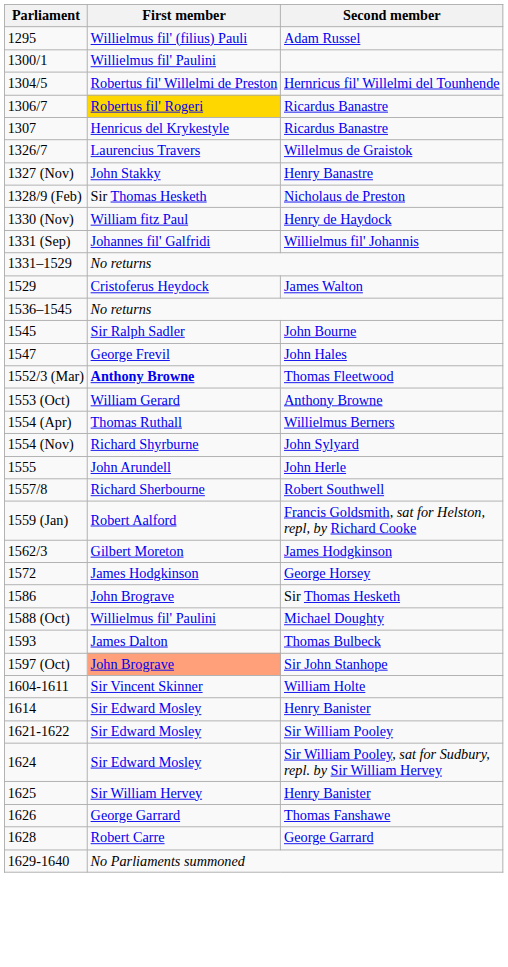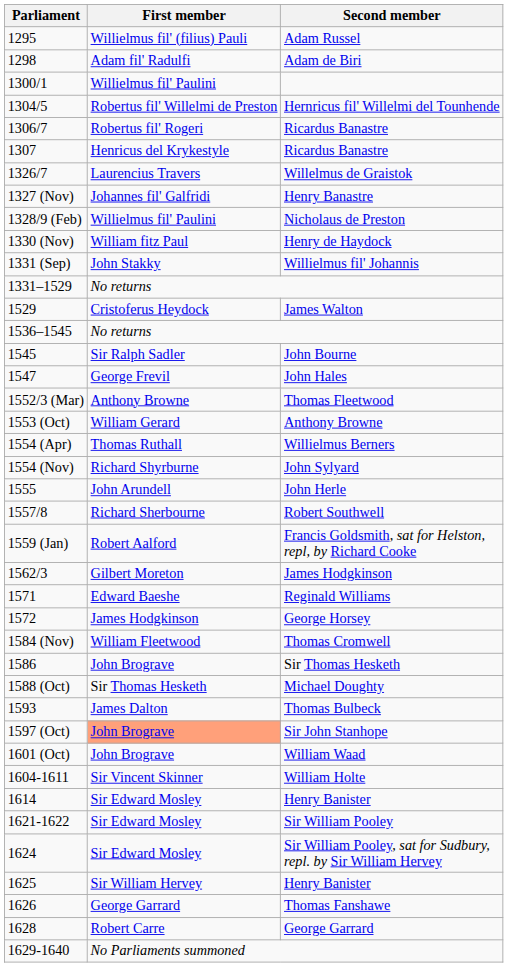+ row: 1298 | Adam fil' Radulfi | Adam de Biri
1306/7 / Ricardus Banastre | First member: gold background -> no background
Henry Banastre | First member: John Stakky -> Johannes fil' Galfridi
Nicholaus de Preston | First member: Sir Thomas Hesketh -> Willielmus fil' Paulini
Willielmus fil' Johannis | First member: Johannes fil' Galfridi -> John Stakky
Thomas Fleetwood | First member: bold -> normal
+ row: 1571 | Edward Baeshe | Reginald Williams
+ row: 1584 (Nov) | William Fleetwood | Thomas Cromwell
Michael Doughty | First member: Willielmus fil' Paulini -> Sir Thomas Hesketh
+ row: 1601 (Oct) | John Brograve | William Waad
